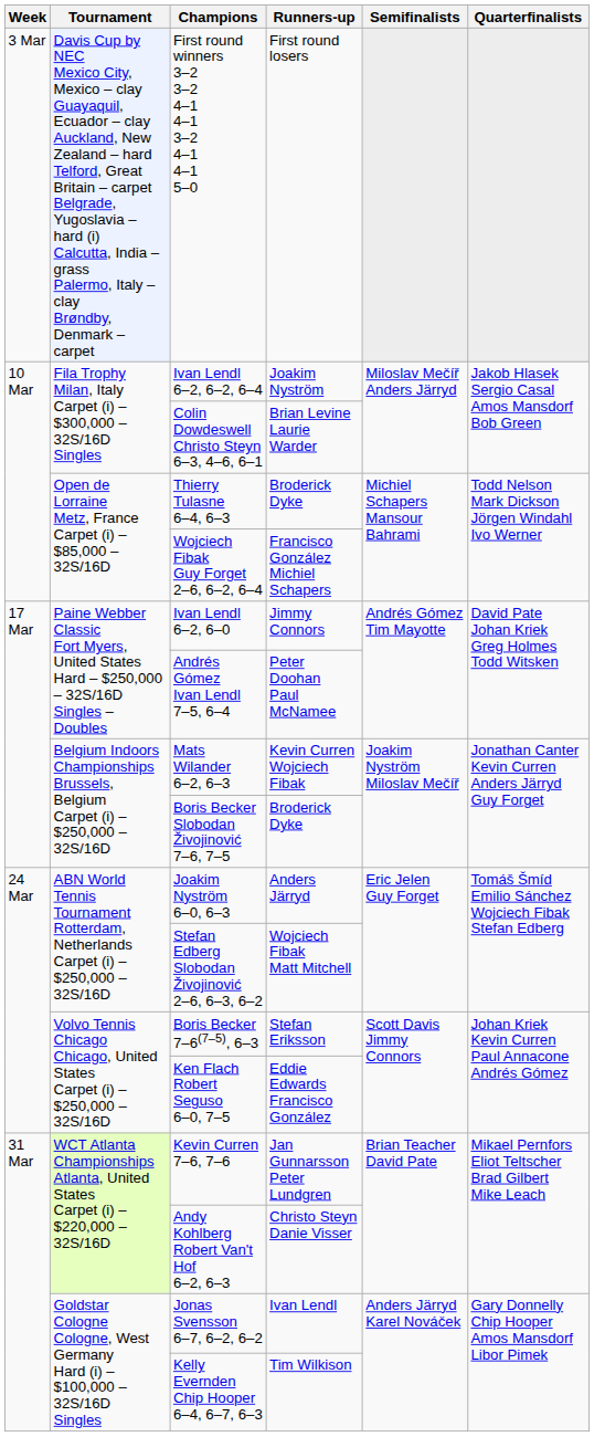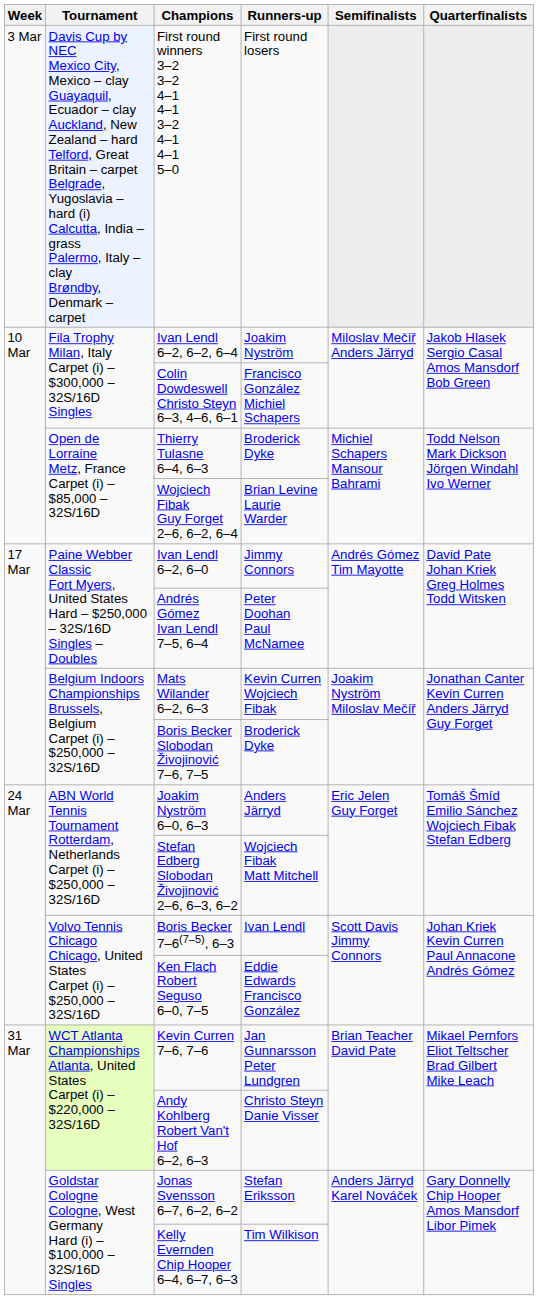Colin Dowdeswell Christo Steyn 6–3, 4–6, 6–1 | Runners-up: Brian Levine Laurie Warder -> Francisco González Michiel Schapers
Wojciech Fibak Guy Forget 2–6, 6–2, 6–4 | Runners-up: Francisco González Michiel Schapers -> Brian Levine Laurie Warder
Boris Becker 7–6(7–5), 6–3 | Runners-up: Stefan Eriksson -> Ivan Lendl
Jonas Svensson 6–7, 6–2, 6–2 | Runners-up: Ivan Lendl -> Stefan Eriksson
